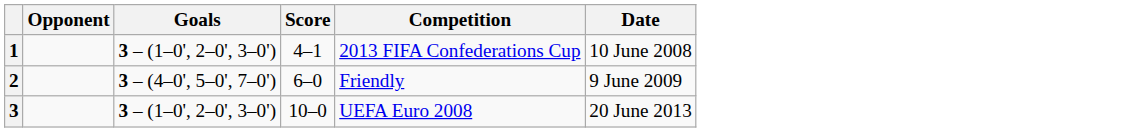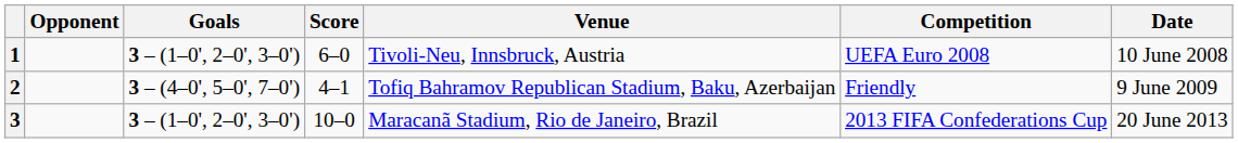+ column: Venue | Tivoli-Neu, Innsbruck, Austria | Tofiq Bahramov Republican Stadium, Baku, Azerbaijan | Maracanã Stadium, Rio de Janeiro, Brazil
1 | Score: 4–1 -> 6–0
1 | Competition: 2013 FIFA Confederations Cup -> UEFA Euro 2008
2 | Score: 6–0 -> 4–1
3 | Competition: UEFA Euro 2008 -> 2013 FIFA Confederations Cup
